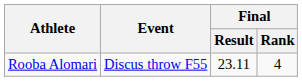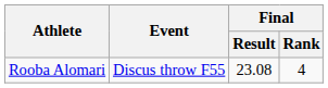Rooba Alomari | Final / Result: 23.11 -> 23.08
